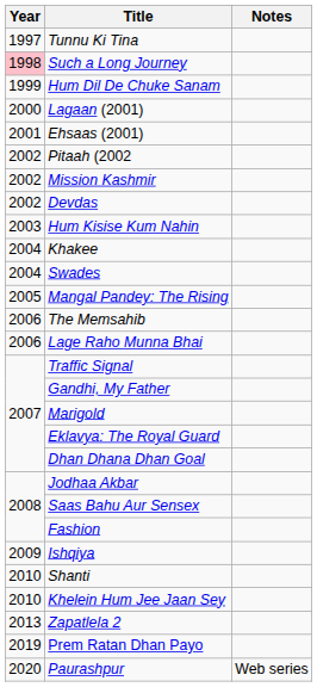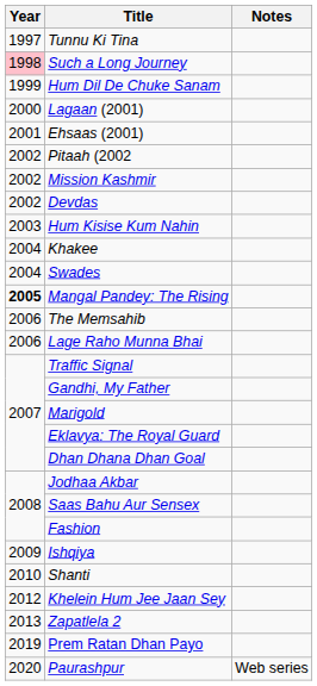Mangal Pandey: The Rising | Year: normal -> bold
Khelein Hum Jee Jaan Sey | Year: 2010 -> 2012
